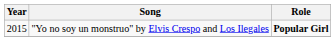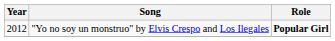"Yo no soy un monstruo" by Elvis Crespo and Los Ilegales | Year: 2015 -> 2012
